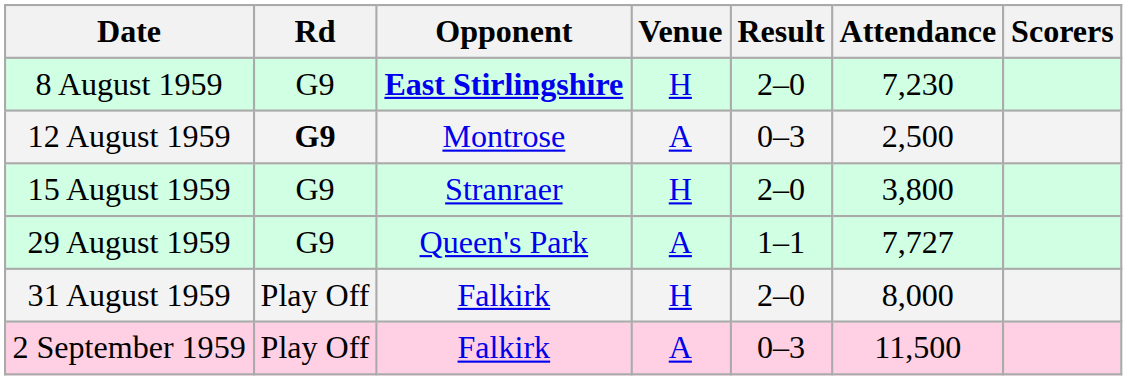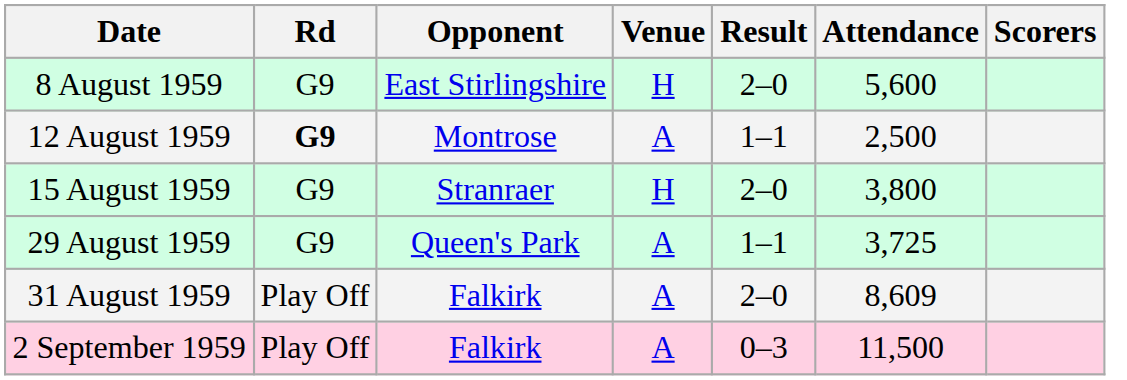8 August 1959 | Opponent: bold -> normal
8 August 1959 | Attendance: 7,230 -> 5,600
12 August 1959 | Result: 0–3 -> 1–1
29 August 1959 | Attendance: 7,727 -> 3,725
31 August 1959 | Venue: H -> A
31 August 1959 | Attendance: 8,000 -> 8,609
